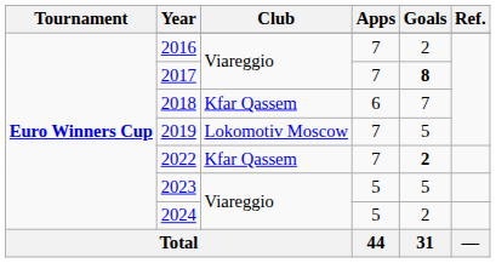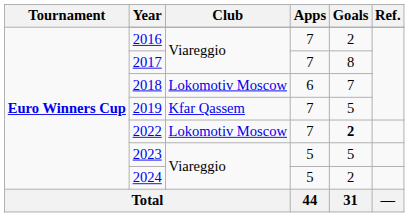2017 | Goals: bold -> normal
2018 | Club: Kfar Qassem -> Lokomotiv Moscow
2019 | Club: Lokomotiv Moscow -> Kfar Qassem
2022 | Club: Kfar Qassem -> Lokomotiv Moscow
